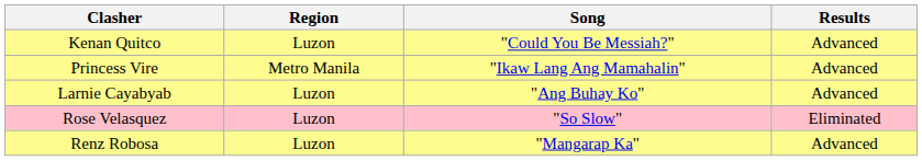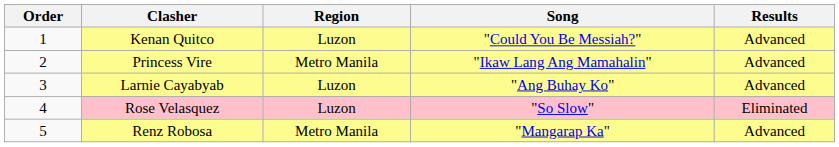+ column: Order | 1 | 2 | 3 | 4 | 5
Renz Robosa | Region: Luzon -> Metro Manila
